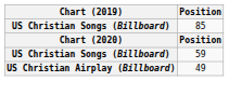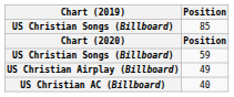+ row: US Christian AC (Billboard) | 40
